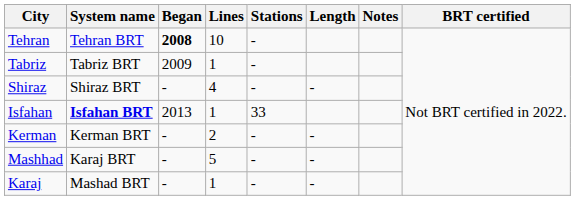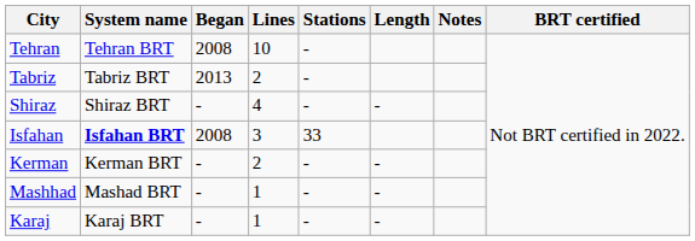Tehran | Began: bold -> normal
Tabriz | Began: 2009 -> 2013
Tabriz | Lines: 1 -> 2
Isfahan | Began: 2013 -> 2008
Isfahan | Lines: 1 -> 3
Mashhad | System name: Karaj BRT -> Mashad BRT
Mashhad | Lines: 5 -> 1
Karaj | System name: Mashad BRT -> Karaj BRT
